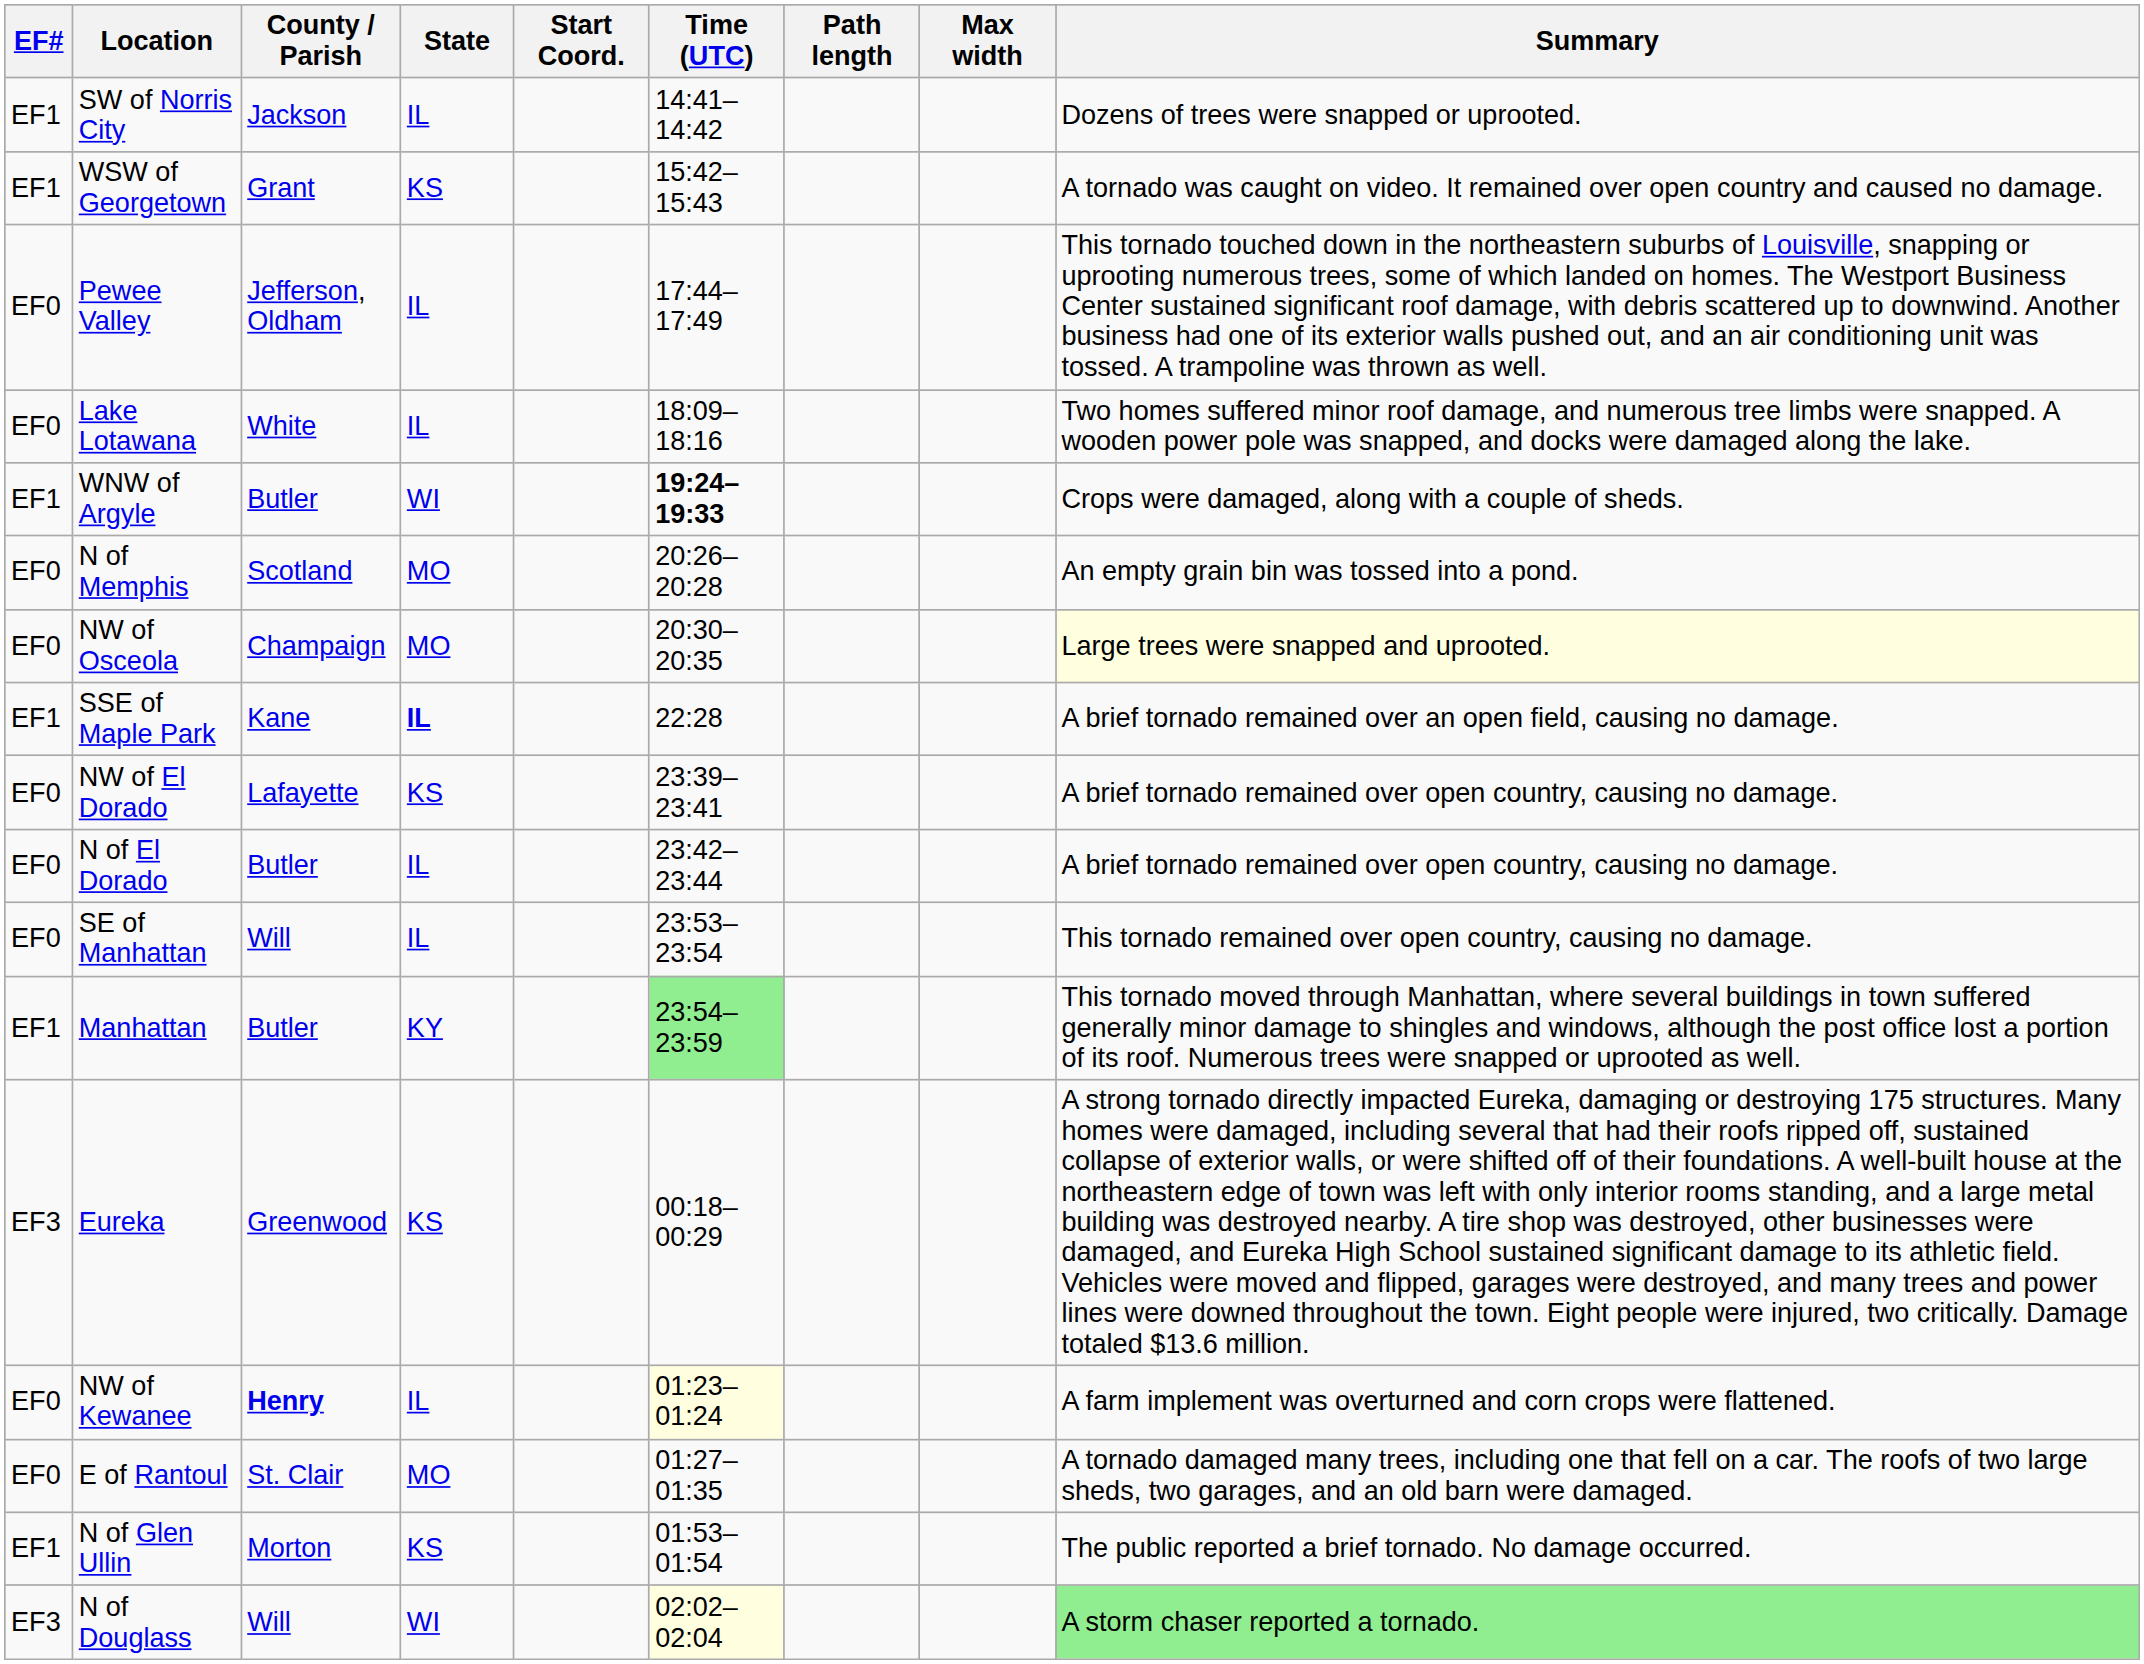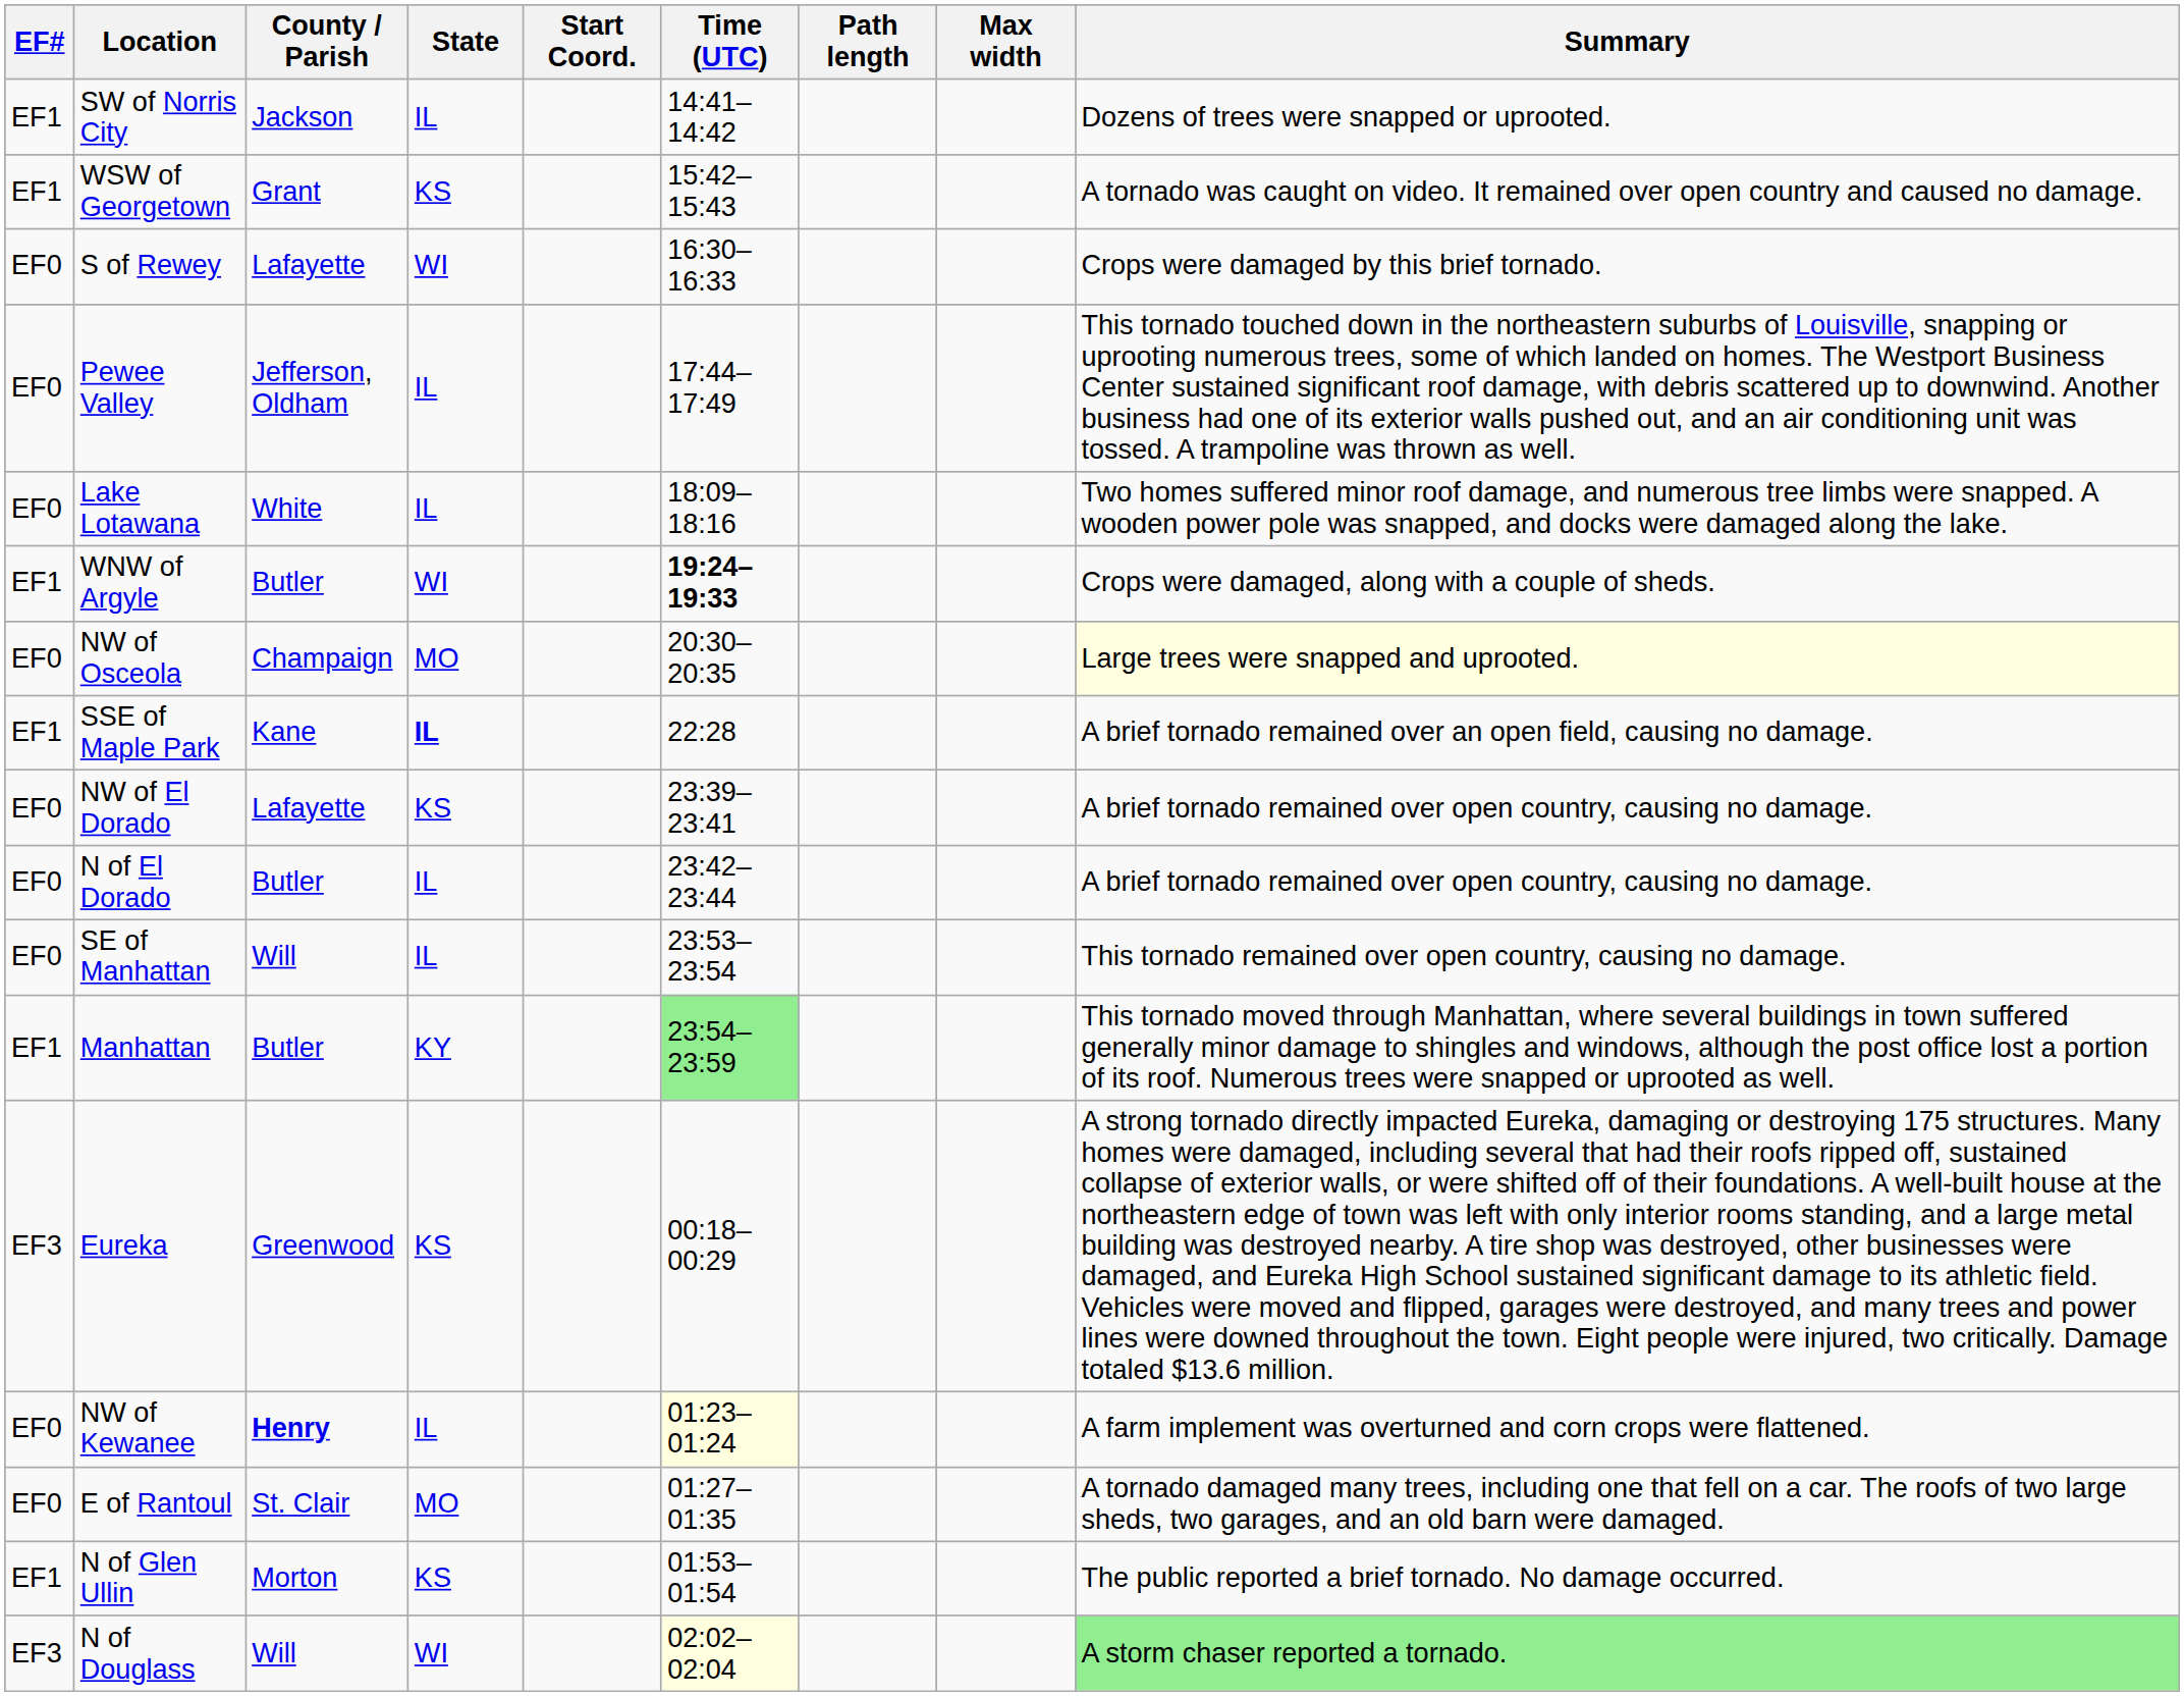+ row: EF0 | S of Rewey | Lafayette | WI | 16:30–16:33 | Crops were damaged by this brief tornado.
- row: EF0 | N of Memphis | Scotland | MO | 20:26–20:28 | An empty grain bin was tossed into a pond.
